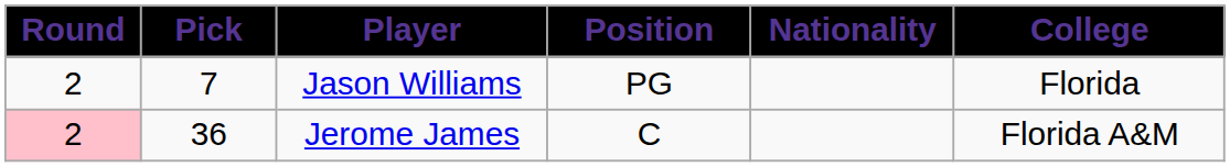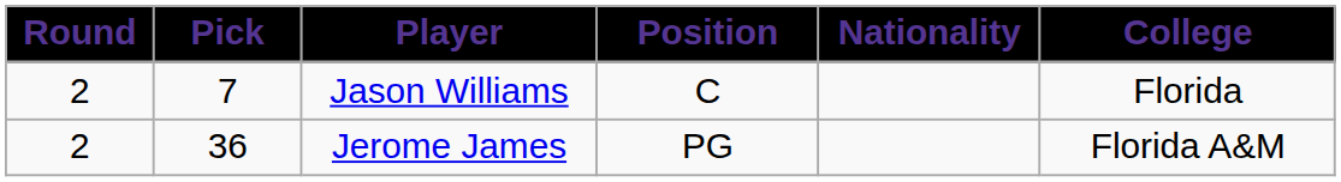Jason Williams | Position: PG -> C
Jerome James | Round: pink background -> no background
Jerome James | Position: C -> PG
